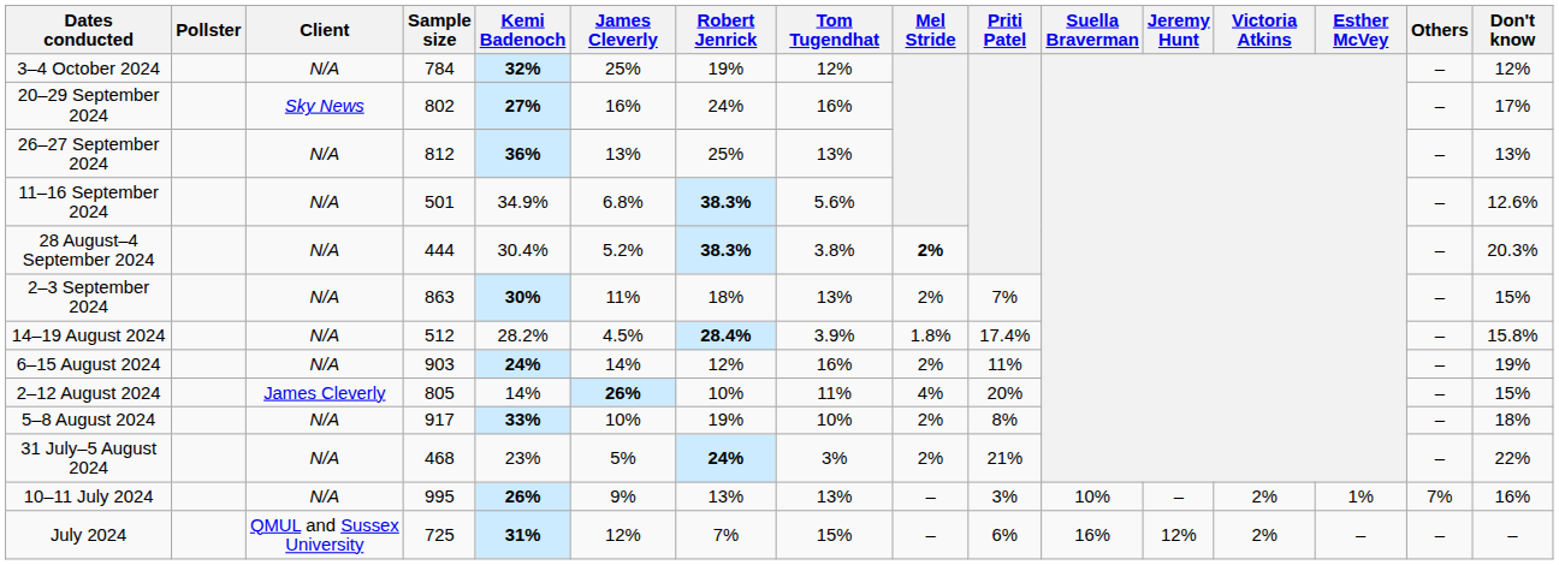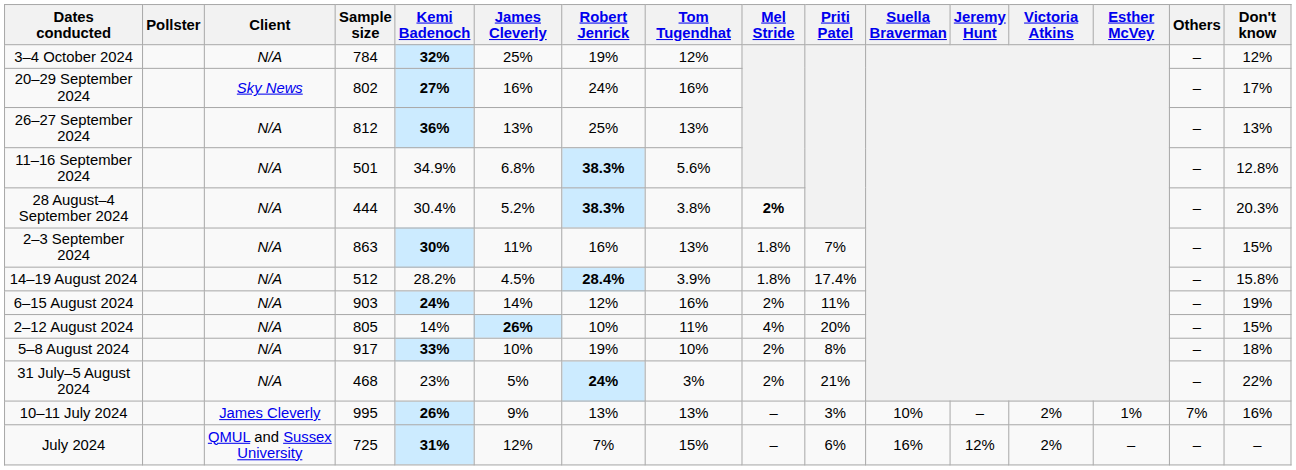11–16 September 2024 | Don't know: 12.6% -> 12.8%
2–3 September 2024 | Robert Jenrick: 18% -> 16%
2–3 September 2024 | Mel Stride: 2% -> 1.8%
2–12 August 2024 | Client: James Cleverly -> N/A
10–11 July 2024 | Client: N/A -> James Cleverly
